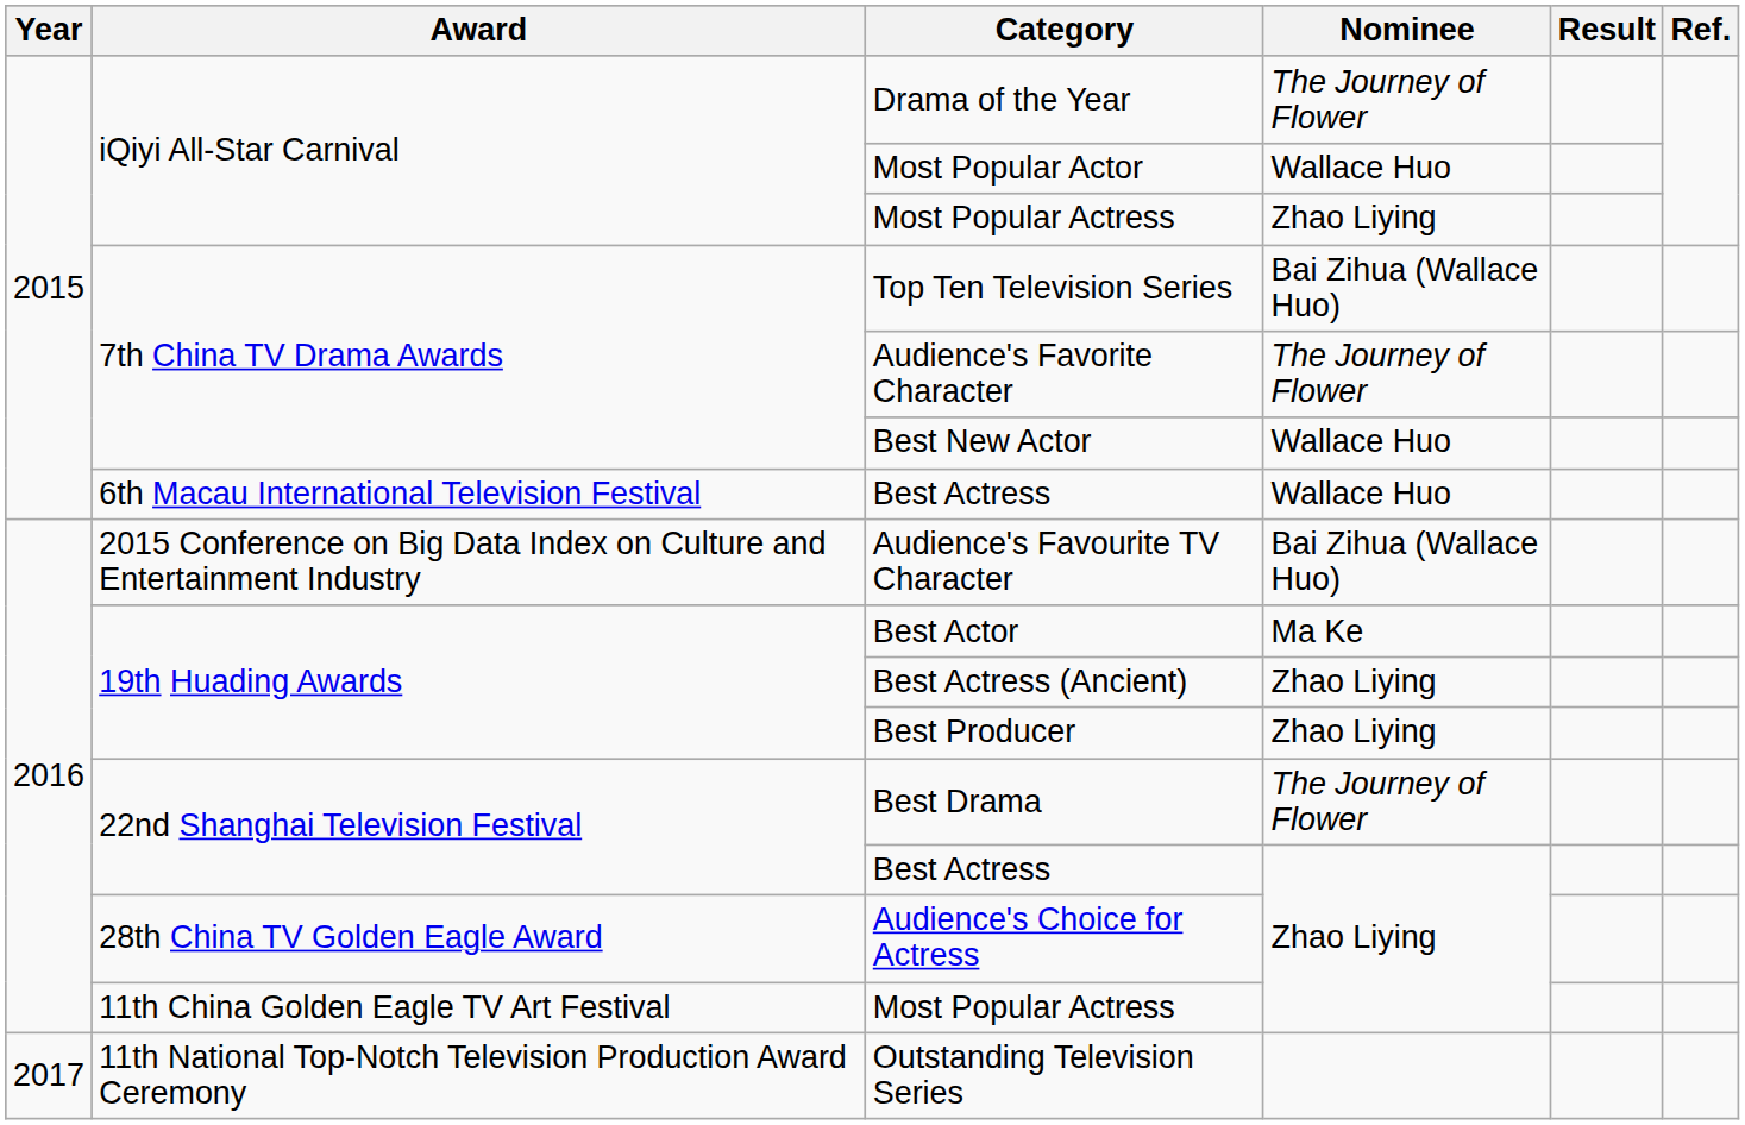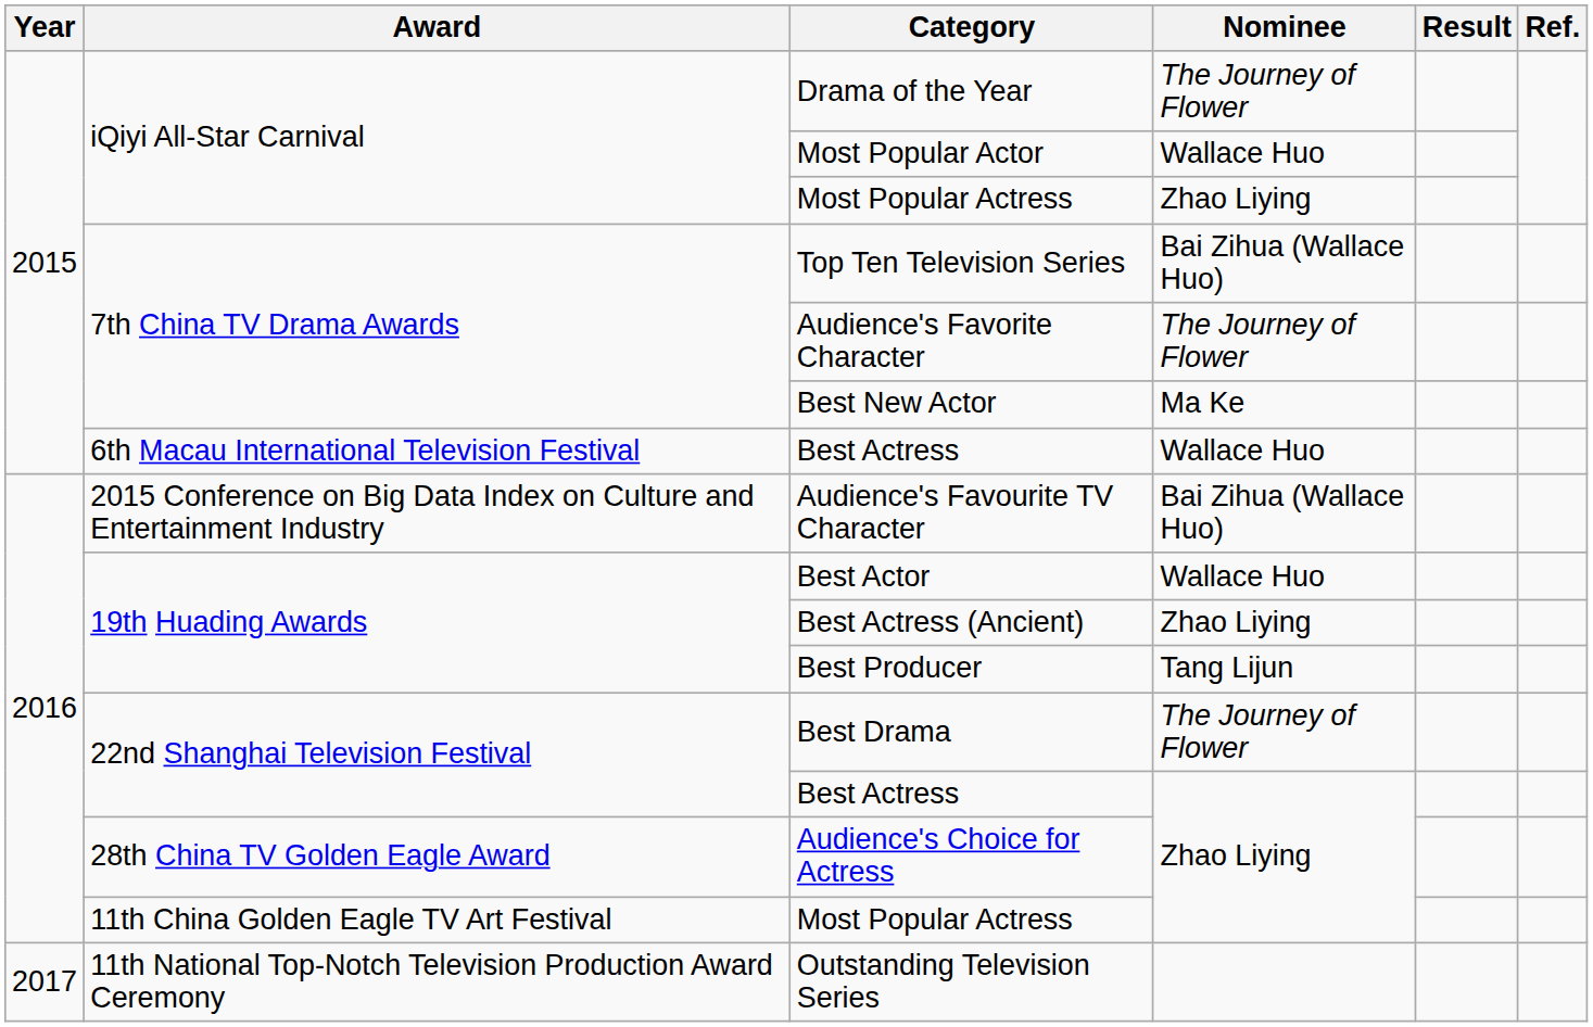Best New Actor | Nominee: Wallace Huo -> Ma Ke
Best Actor | Nominee: Ma Ke -> Wallace Huo
Best Producer | Nominee: Zhao Liying -> Tang Lijun
